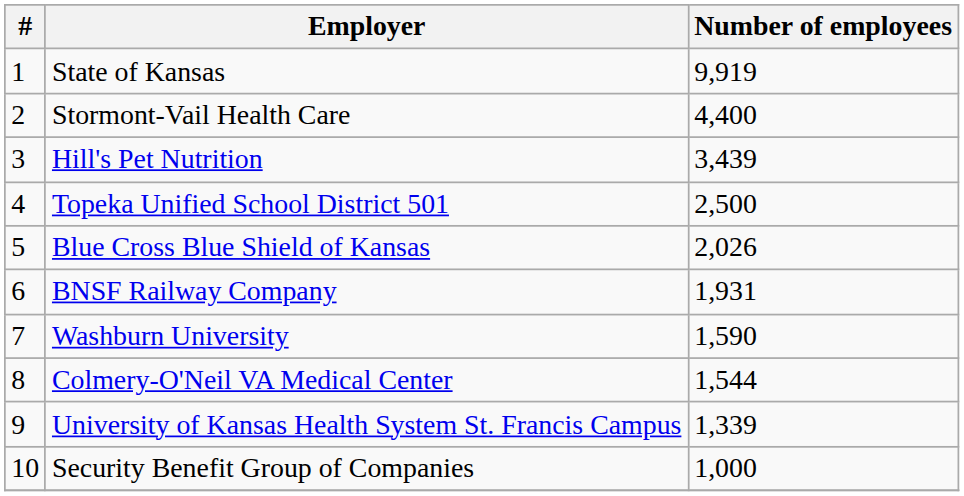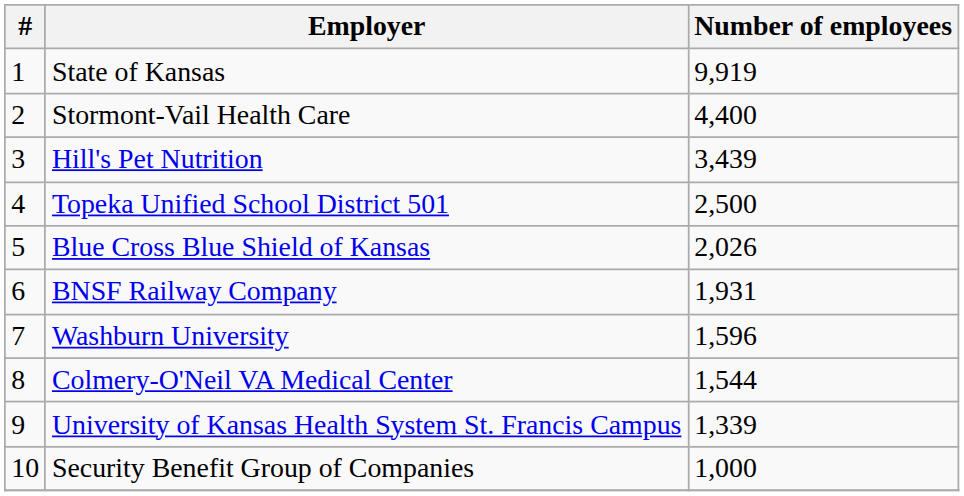Washburn University | Number of employees: 1,590 -> 1,596
